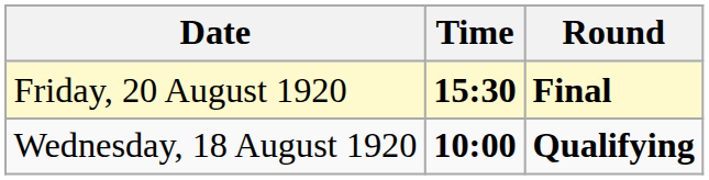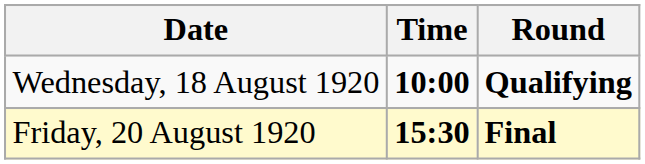rows swapped: Wednesday, 18 August 1920 <-> Friday, 20 August 1920
